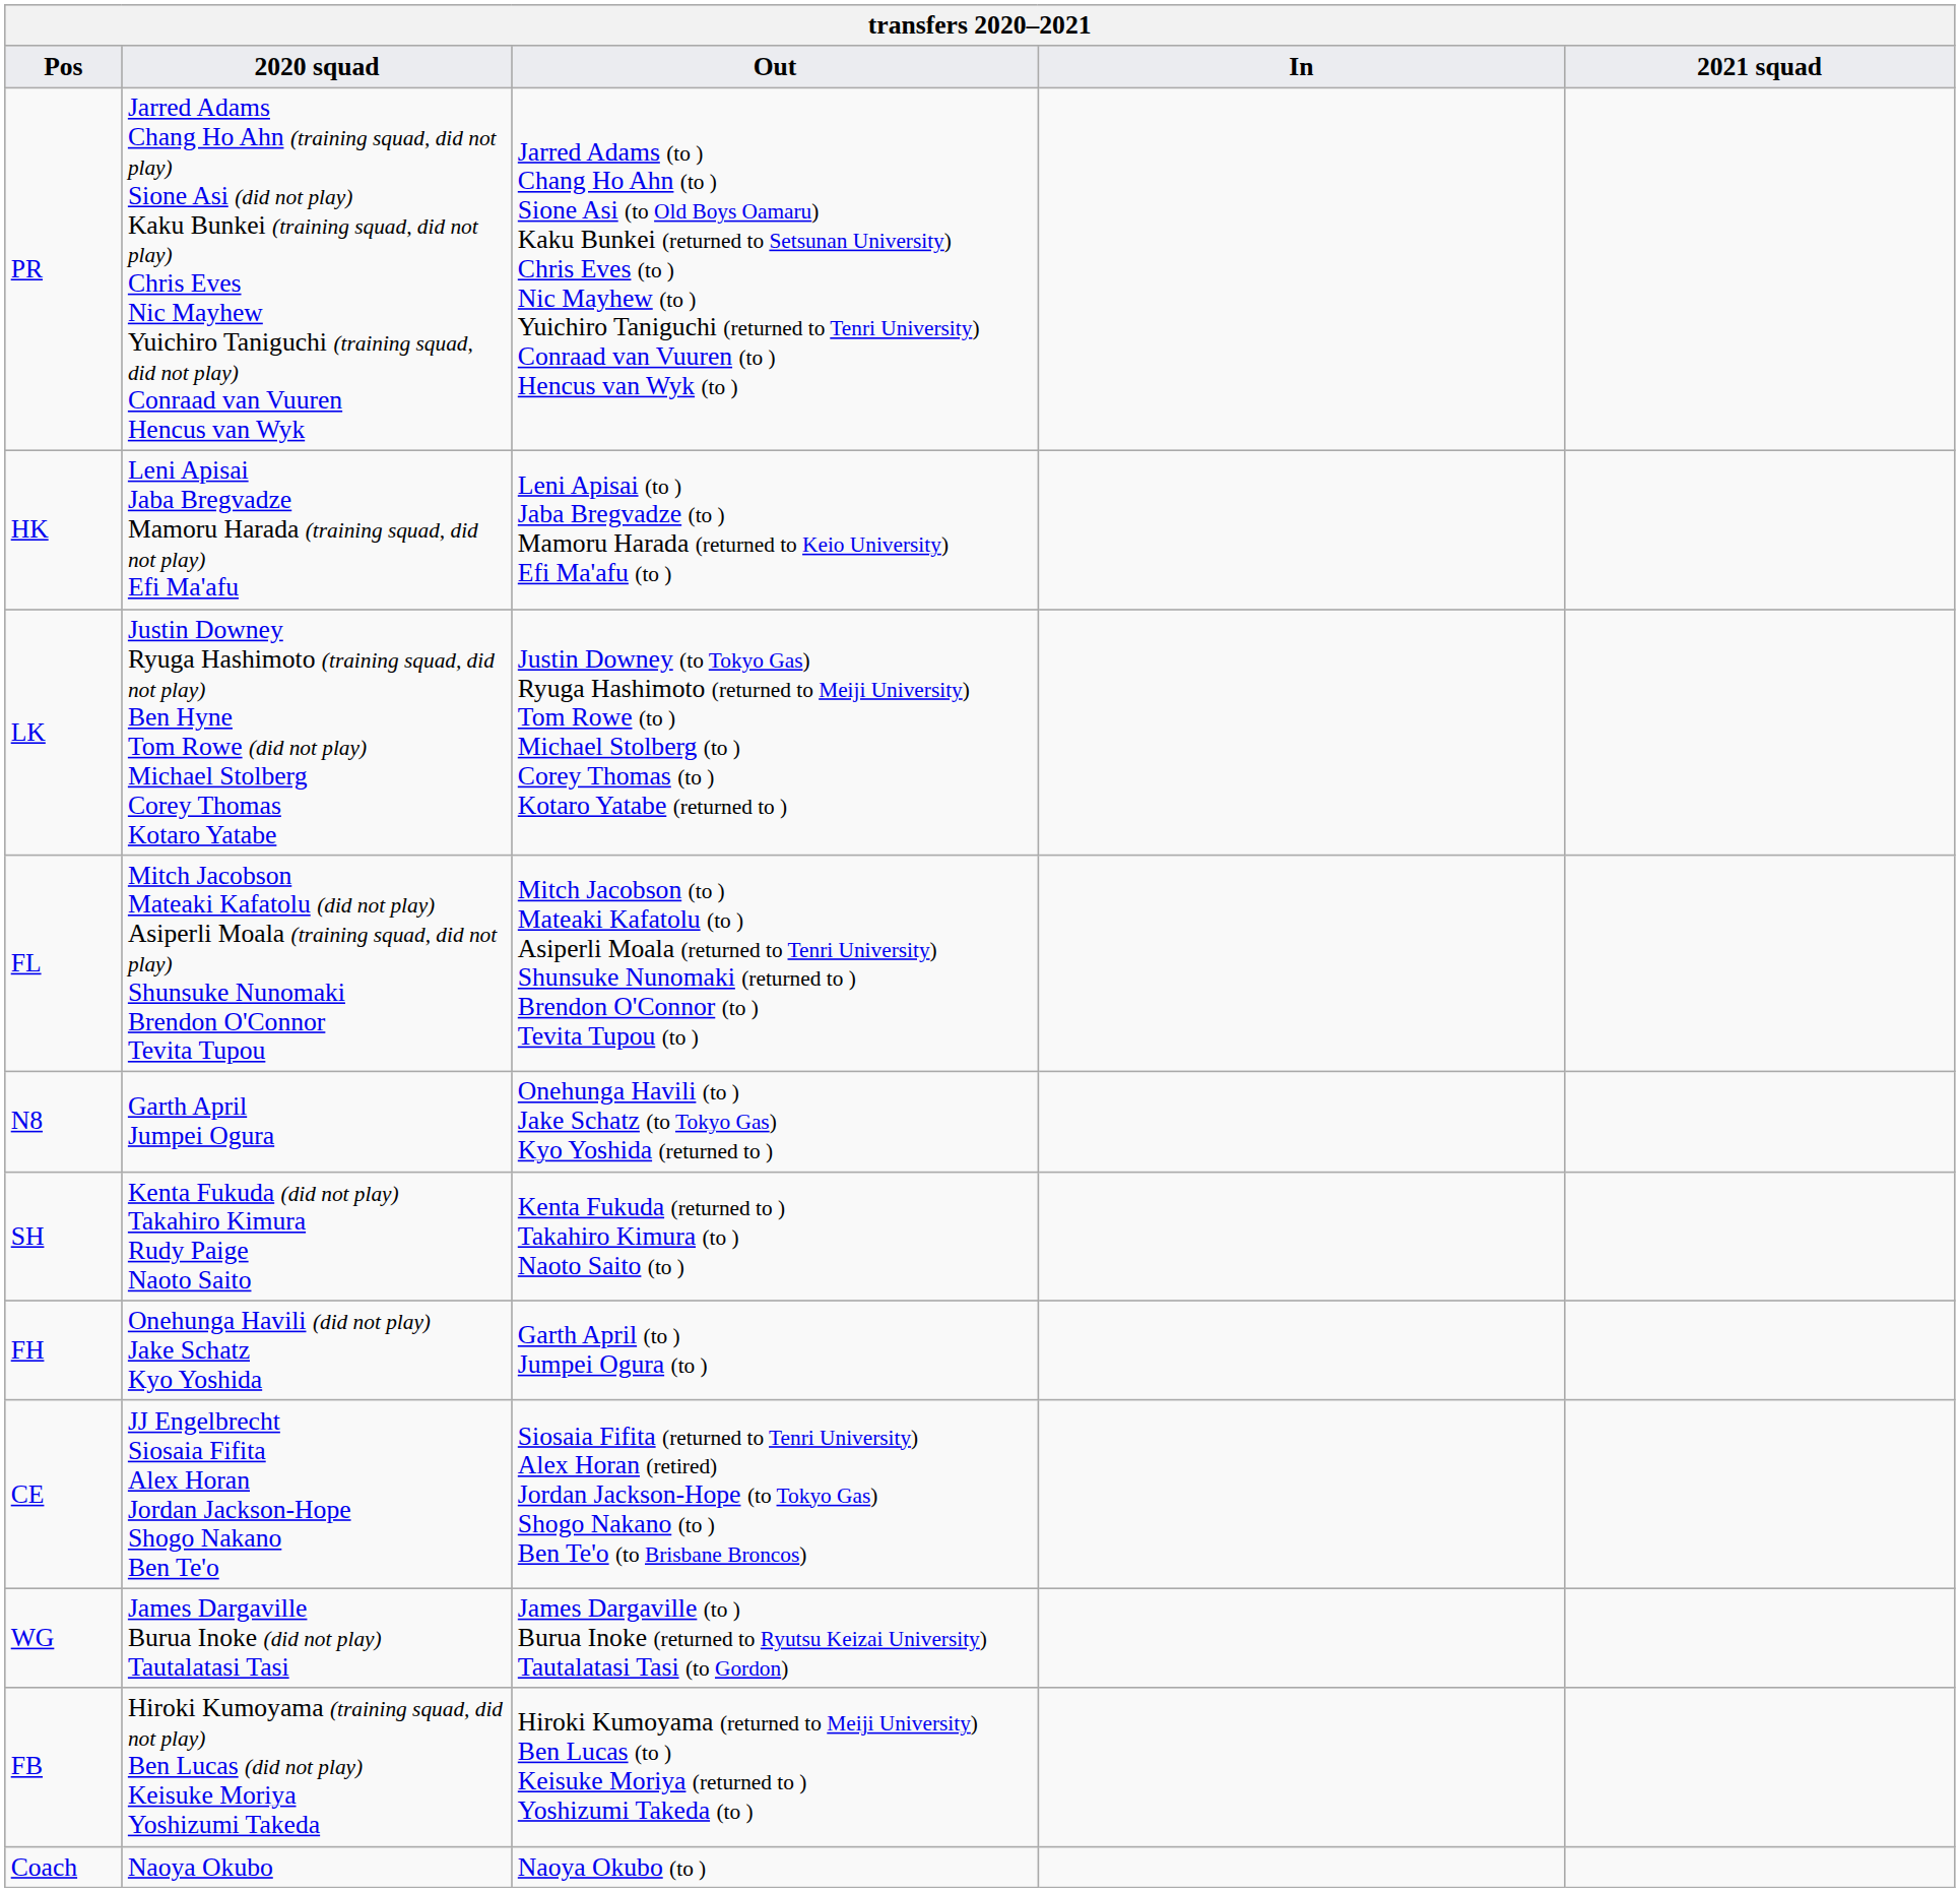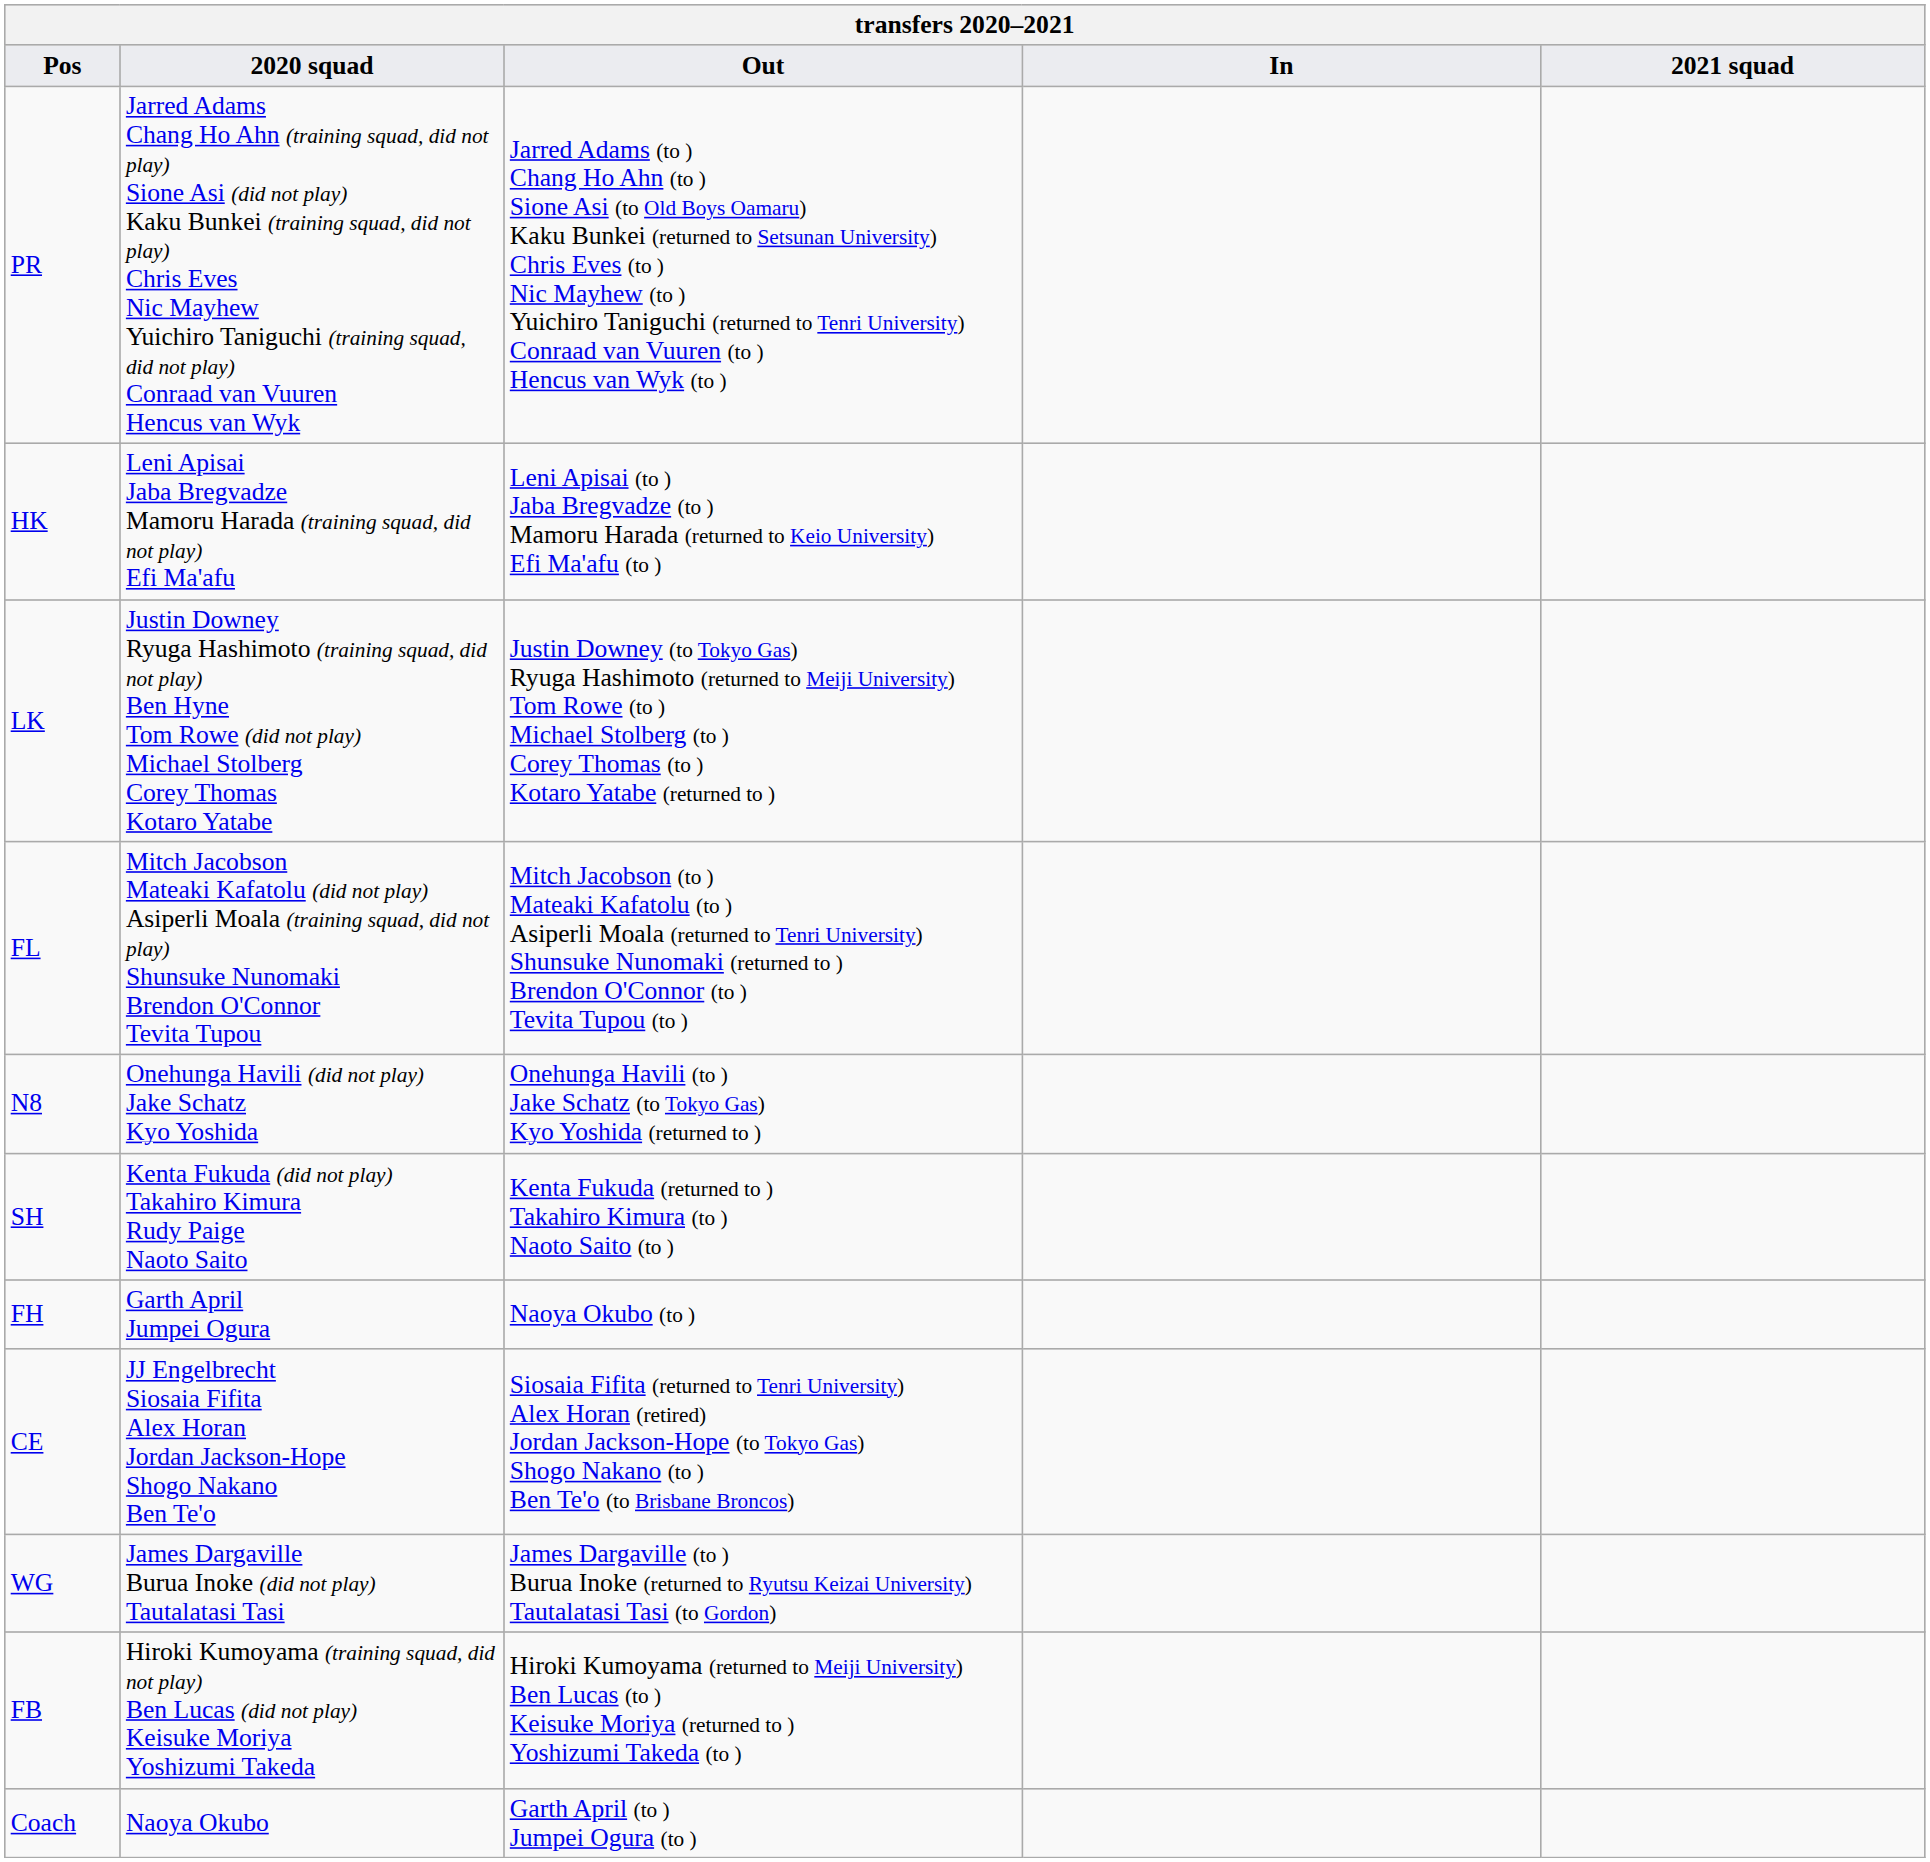N8 | 2020 squad: Garth April Jumpei Ogura -> Onehunga Havili (did not play) Jake Schatz Kyo Yoshida
FH | 2020 squad: Onehunga Havili (did not play) Jake Schatz Kyo Yoshida -> Garth April Jumpei Ogura
FH | Out: Garth April (to ) Jumpei Ogura (to ) -> Naoya Okubo (to )
Coach | Out: Naoya Okubo (to ) -> Garth April (to ) Jumpei Ogura (to )
